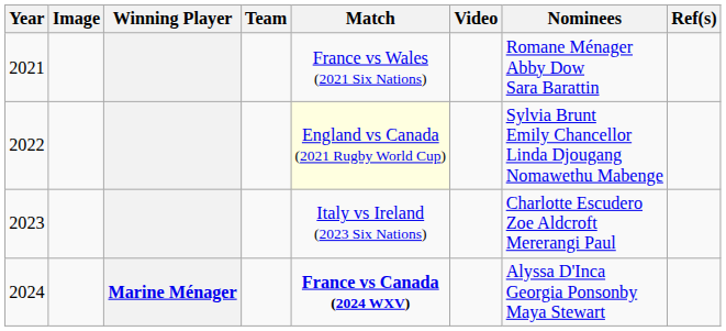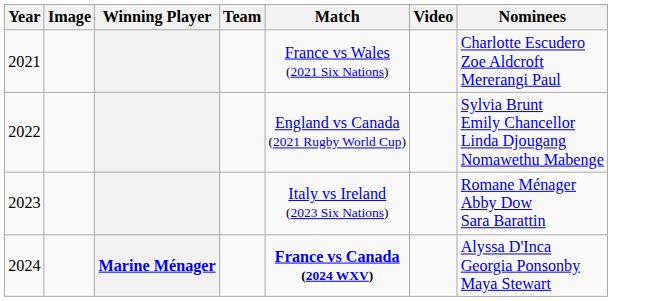- column: Ref(s)
2021 | Nominees: Romane Ménager Abby Dow Sara Barattin -> Charlotte Escudero Zoe Aldcroft Mererangi Paul
2022 | Match: lightyellow background -> no background
2023 | Nominees: Charlotte Escudero Zoe Aldcroft Mererangi Paul -> Romane Ménager Abby Dow Sara Barattin
